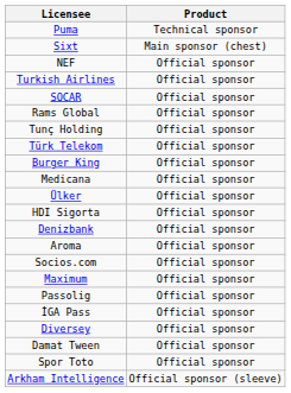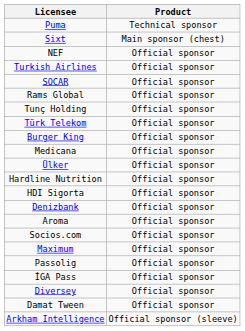+ row: Hardline Nutrition | Official sponsor
- row: Spor Toto | Official sponsor
